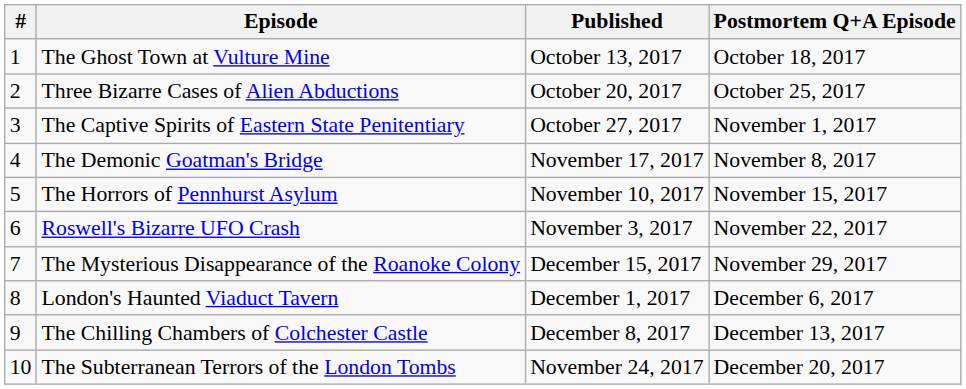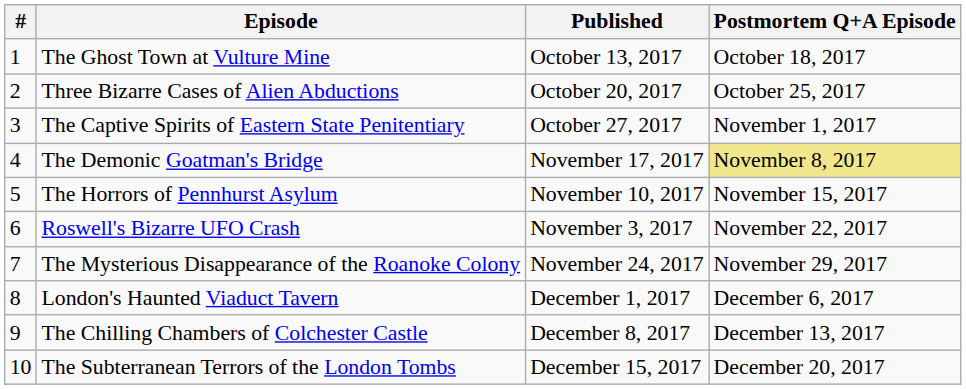The Demonic Goatman's Bridge | Postmortem Q+A Episode: no background -> khaki background
The Mysterious Disappearance of the Roanoke Colony | Published: December 15, 2017 -> November 24, 2017
The Subterranean Terrors of the London Tombs | Published: November 24, 2017 -> December 15, 2017
